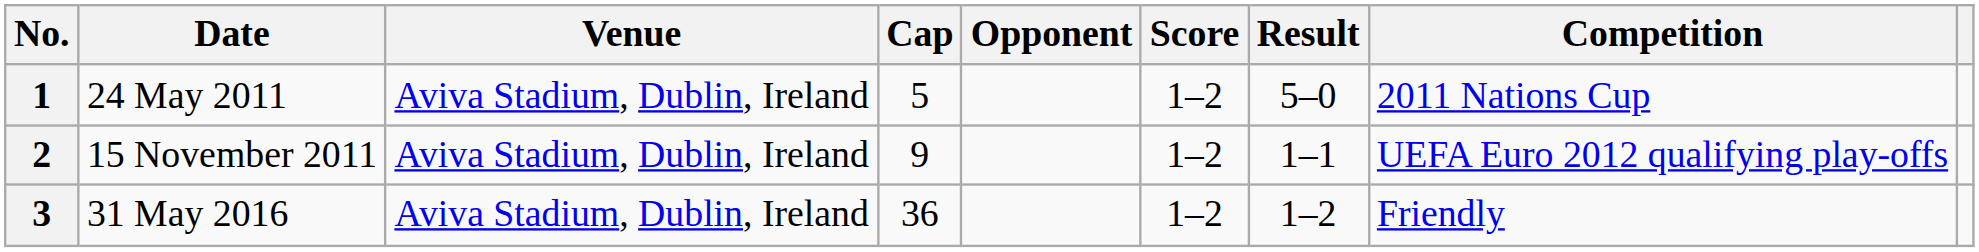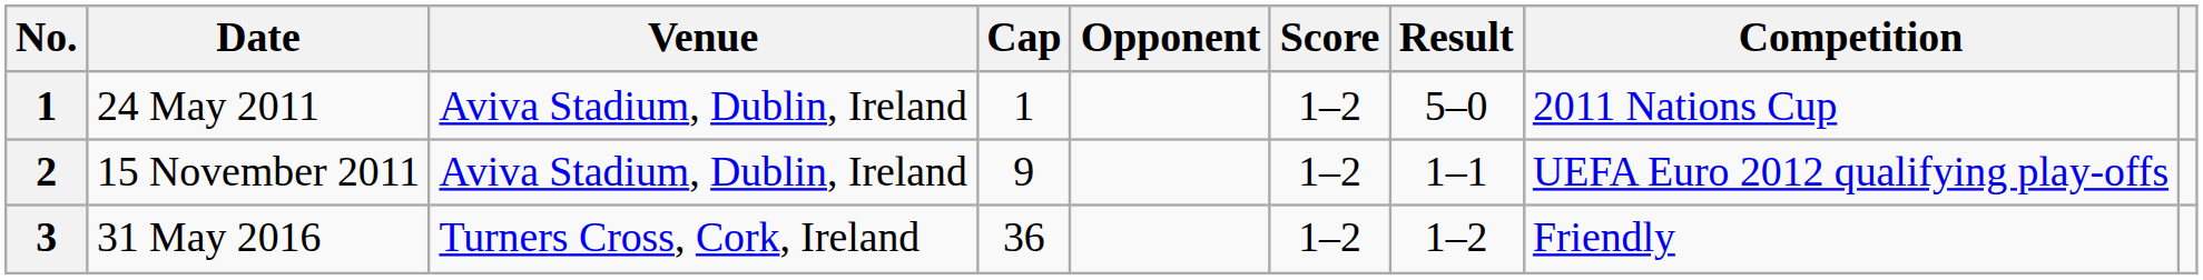24 May 2011 | Cap: 5 -> 1
31 May 2016 | Venue: Aviva Stadium, Dublin, Ireland -> Turners Cross, Cork, Ireland
